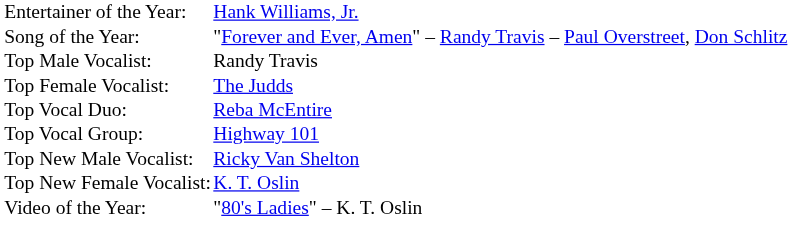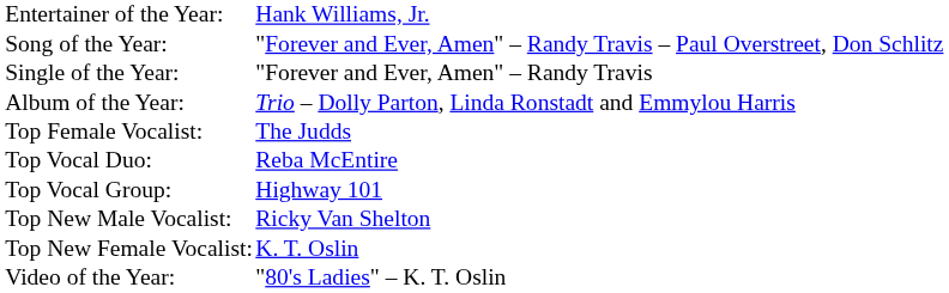+ row: Single of the Year: | "Forever and Ever, Amen" – Randy Travis
+ row: Album of the Year: | Trio – Dolly Parton, Linda Ronstadt and Emmylou Harris
- row: Top Male Vocalist: | Randy Travis
